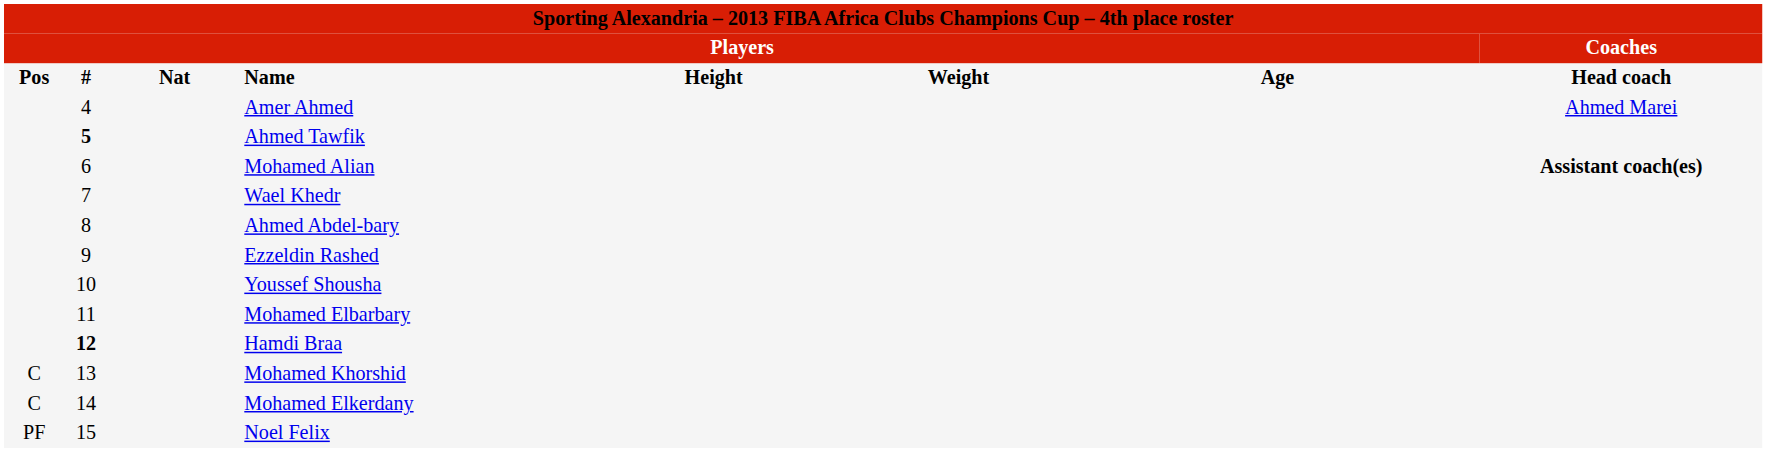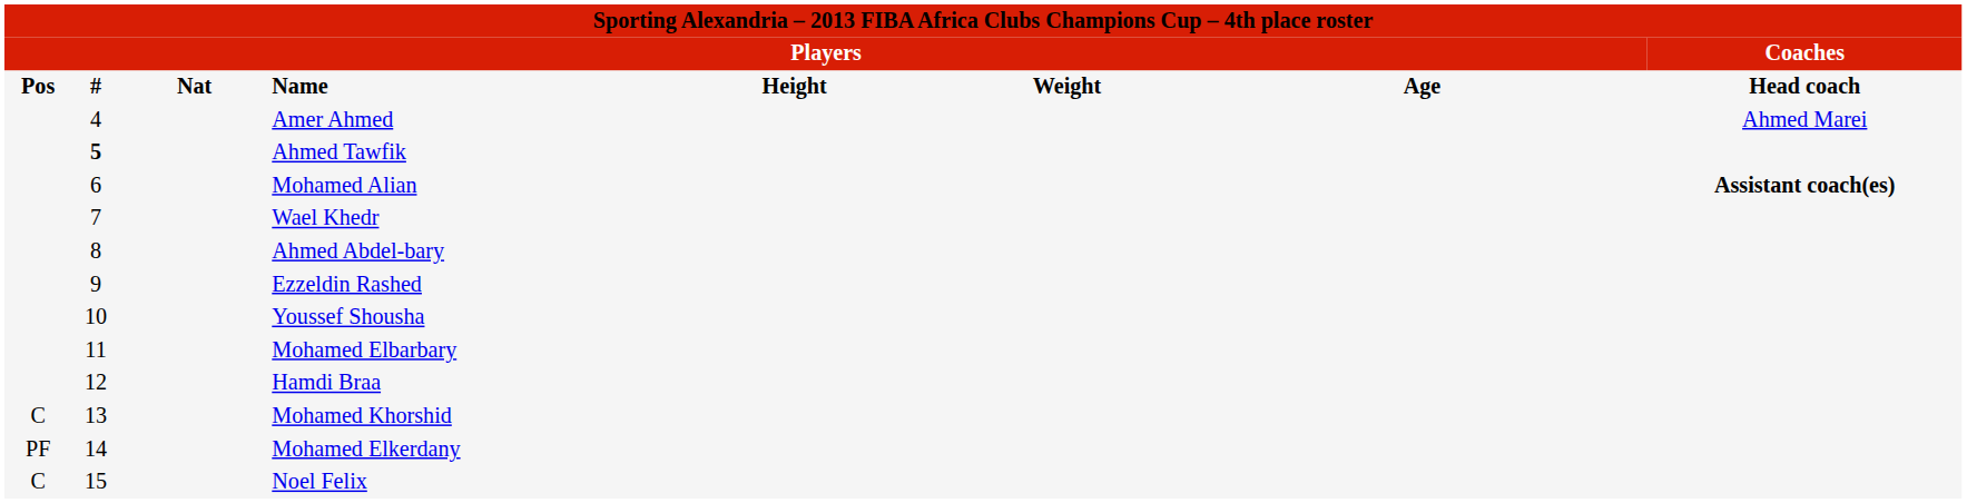Hamdi Braa | column 2: bold -> normal
Mohamed Elkerdany | column 1: C -> PF
Noel Felix | column 1: PF -> C
